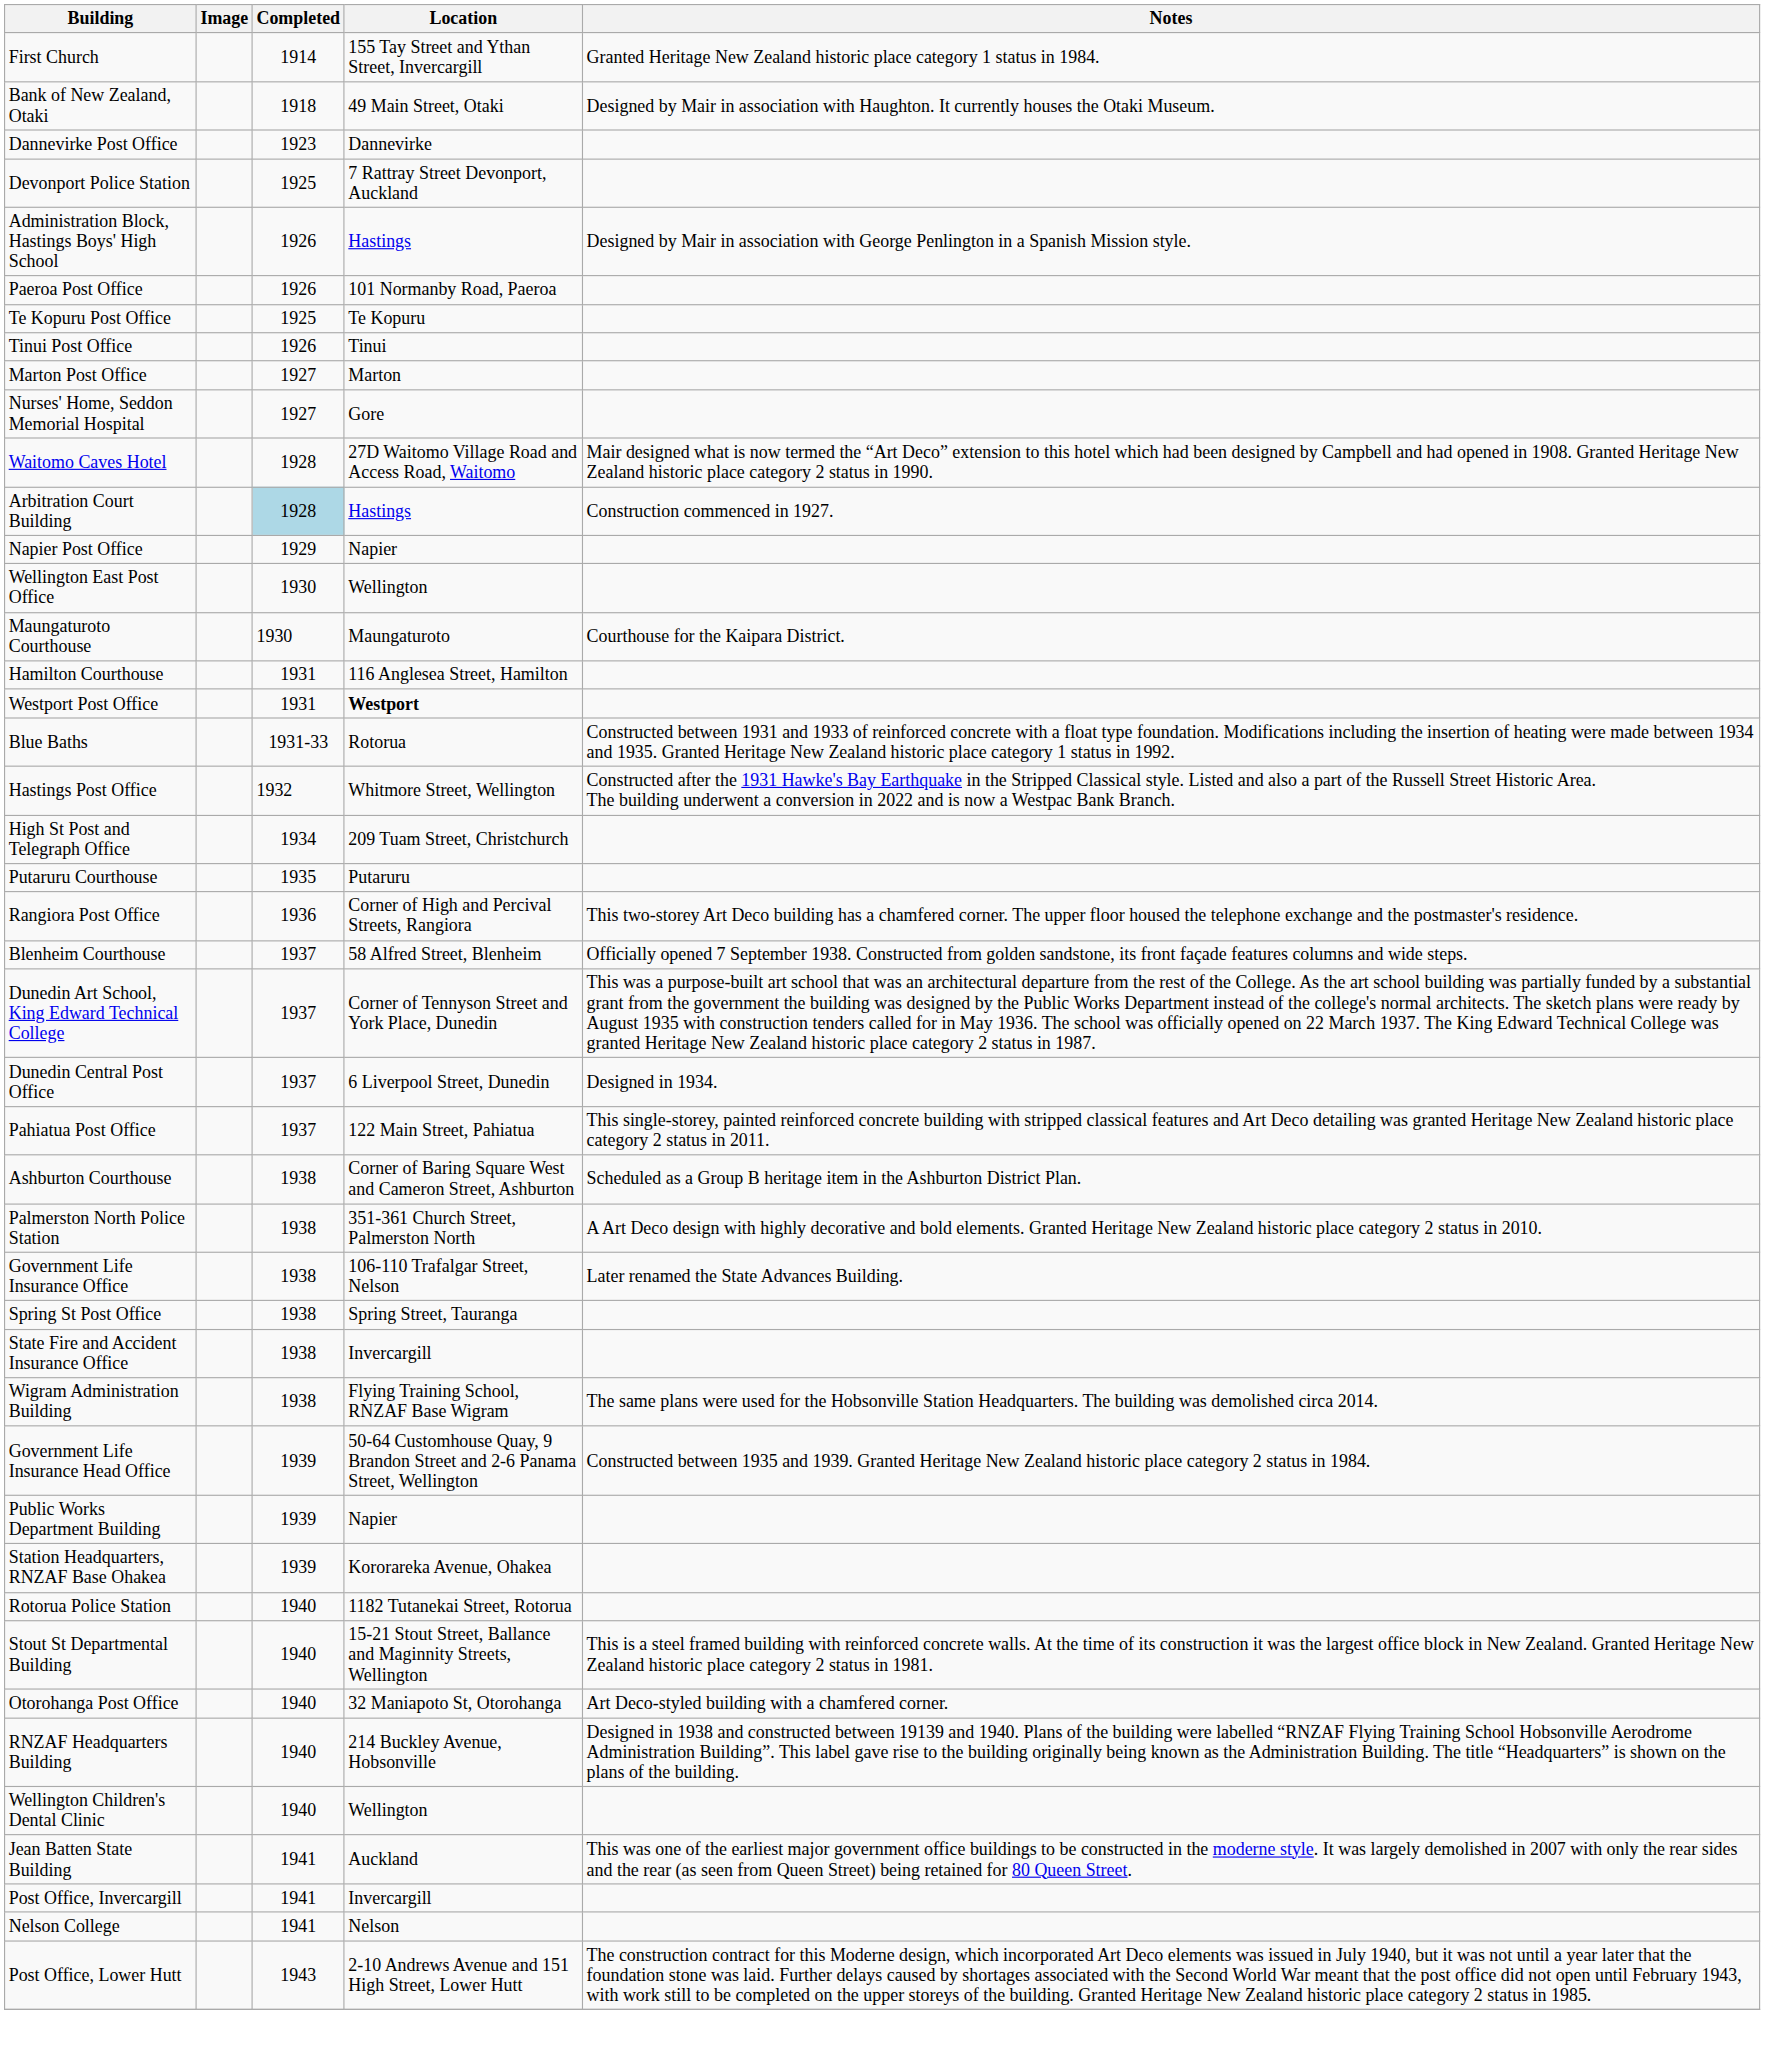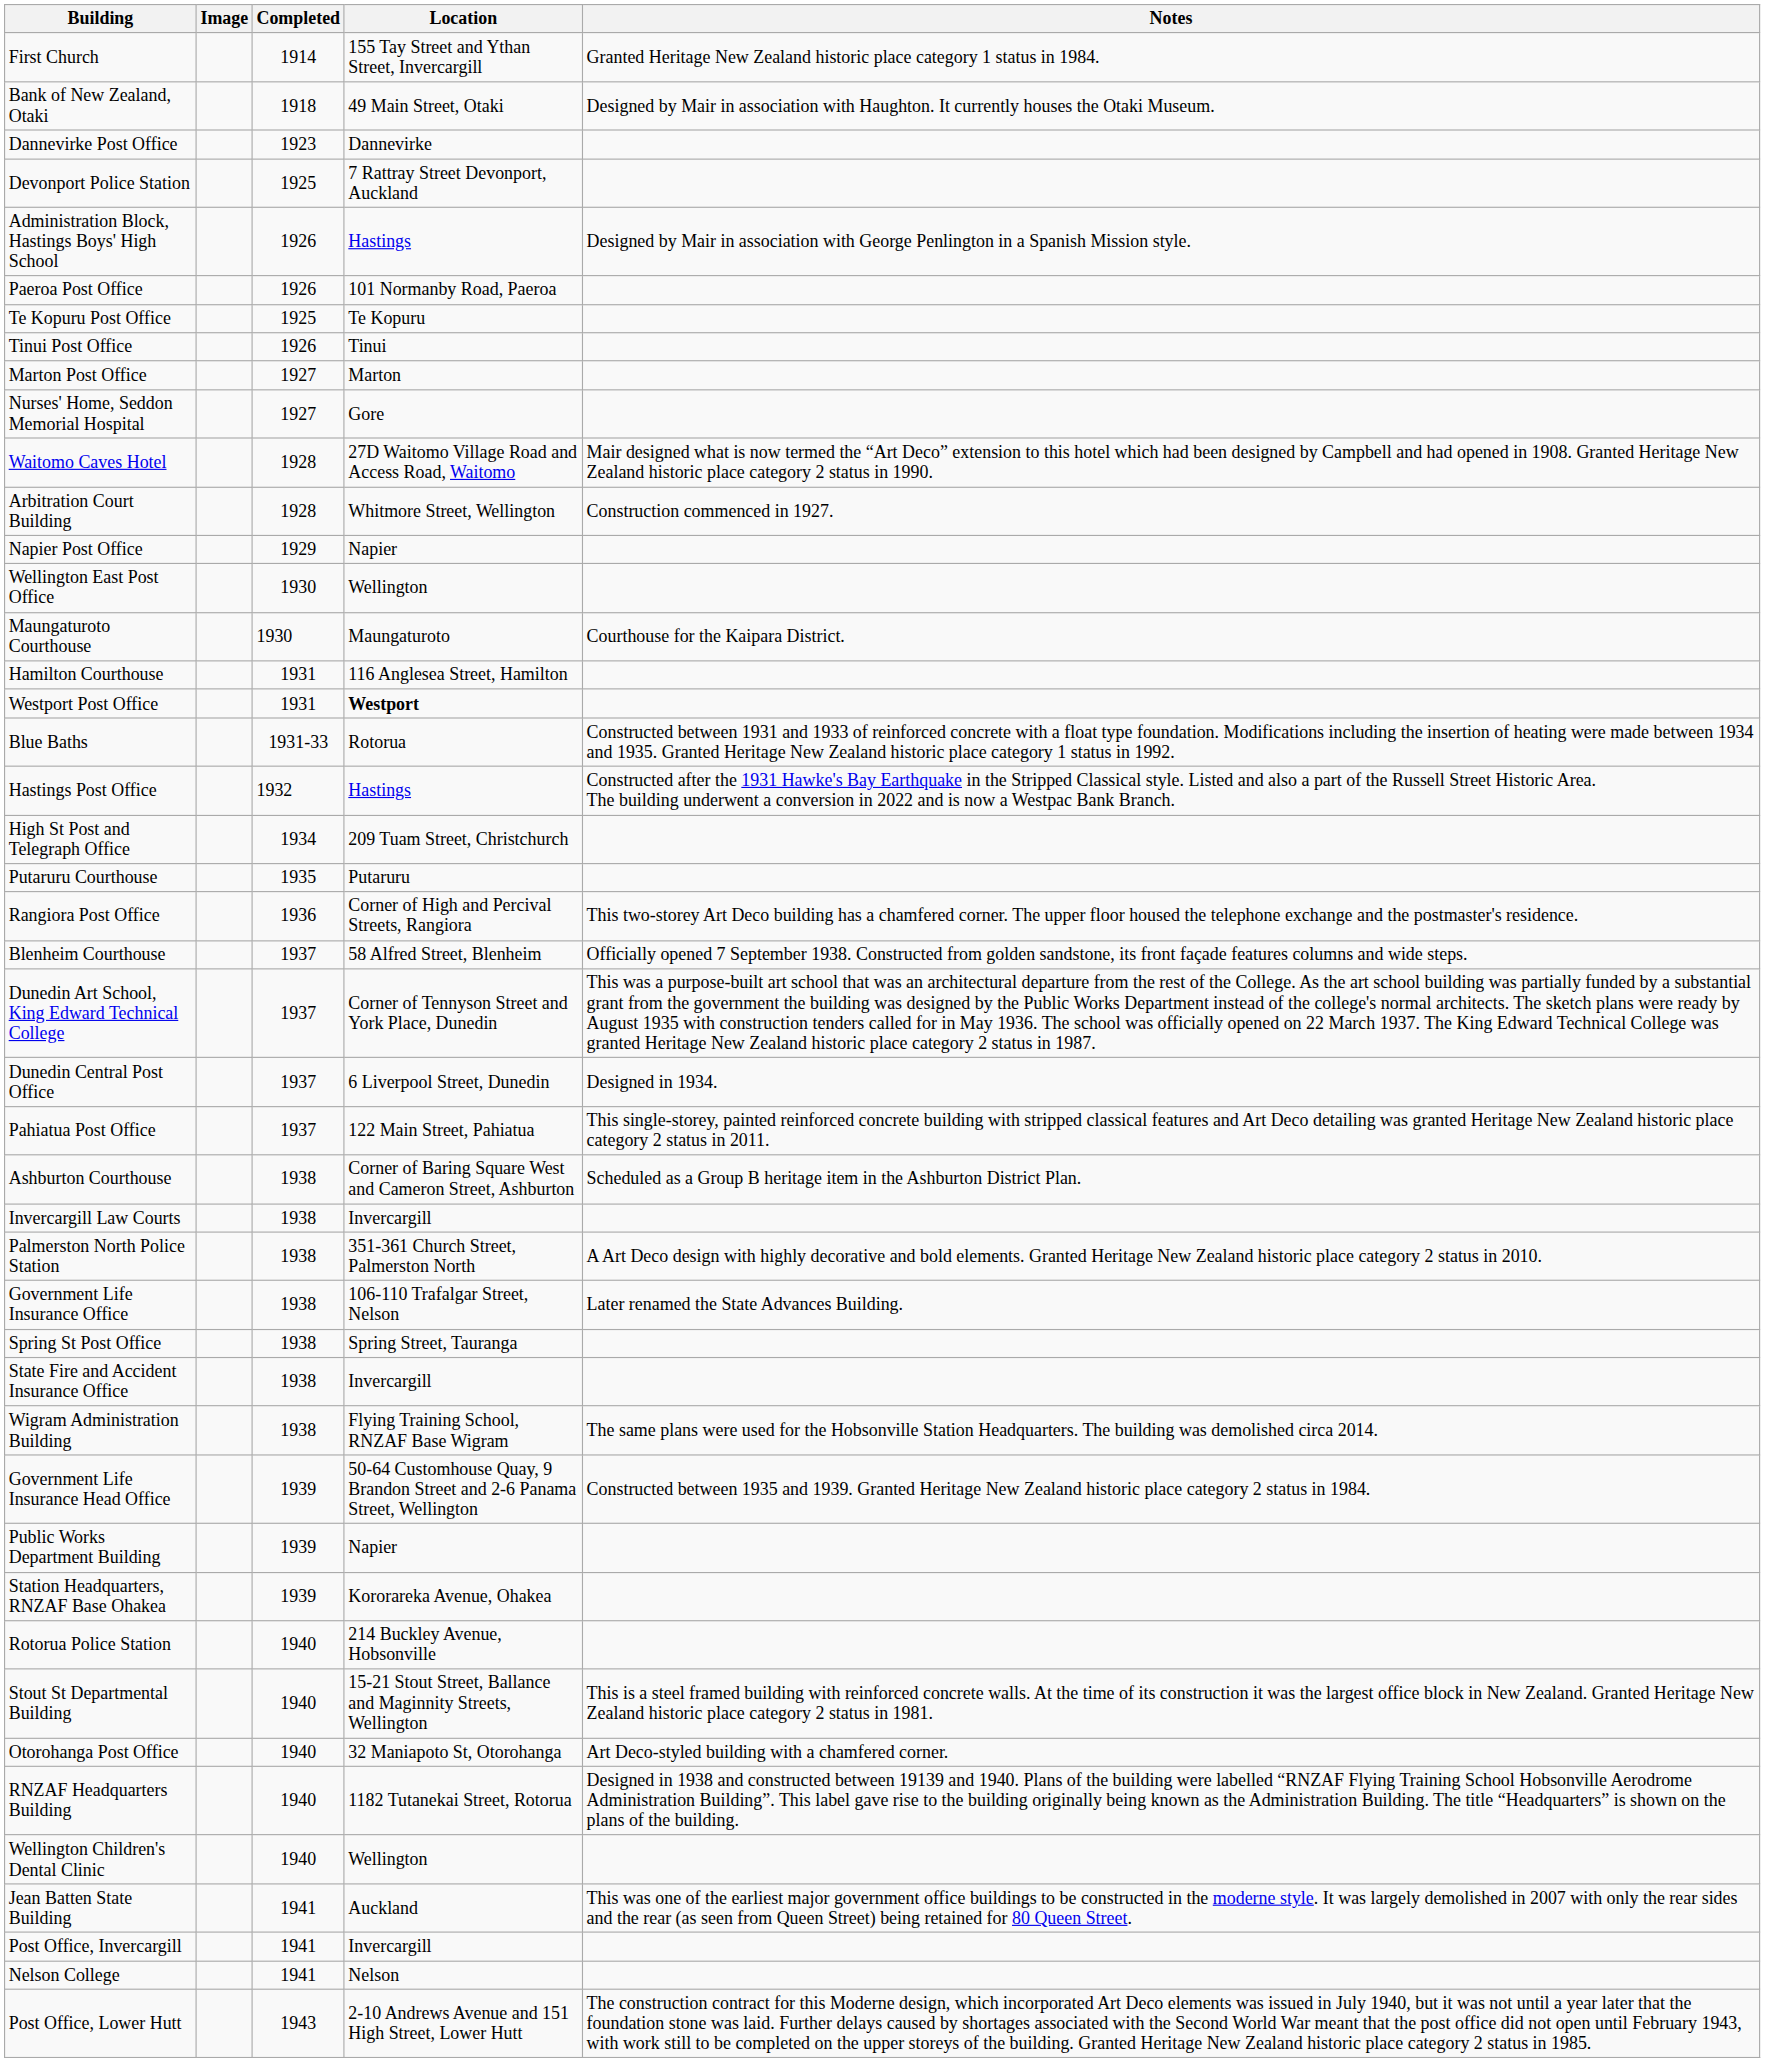Arbitration Court Building | Completed: lightblue background -> no background
Arbitration Court Building | Location: Hastings -> Whitmore Street, Wellington
Hastings Post Office | Location: Whitmore Street, Wellington -> Hastings
+ row: Invercargill Law Courts | 1938 | Invercargill
Rotorua Police Station | Location: 1182 Tutanekai Street, Rotorua -> 214 Buckley Avenue, Hobsonville
RNZAF Headquarters Building | Location: 214 Buckley Avenue, Hobsonville -> 1182 Tutanekai Street, Rotorua
